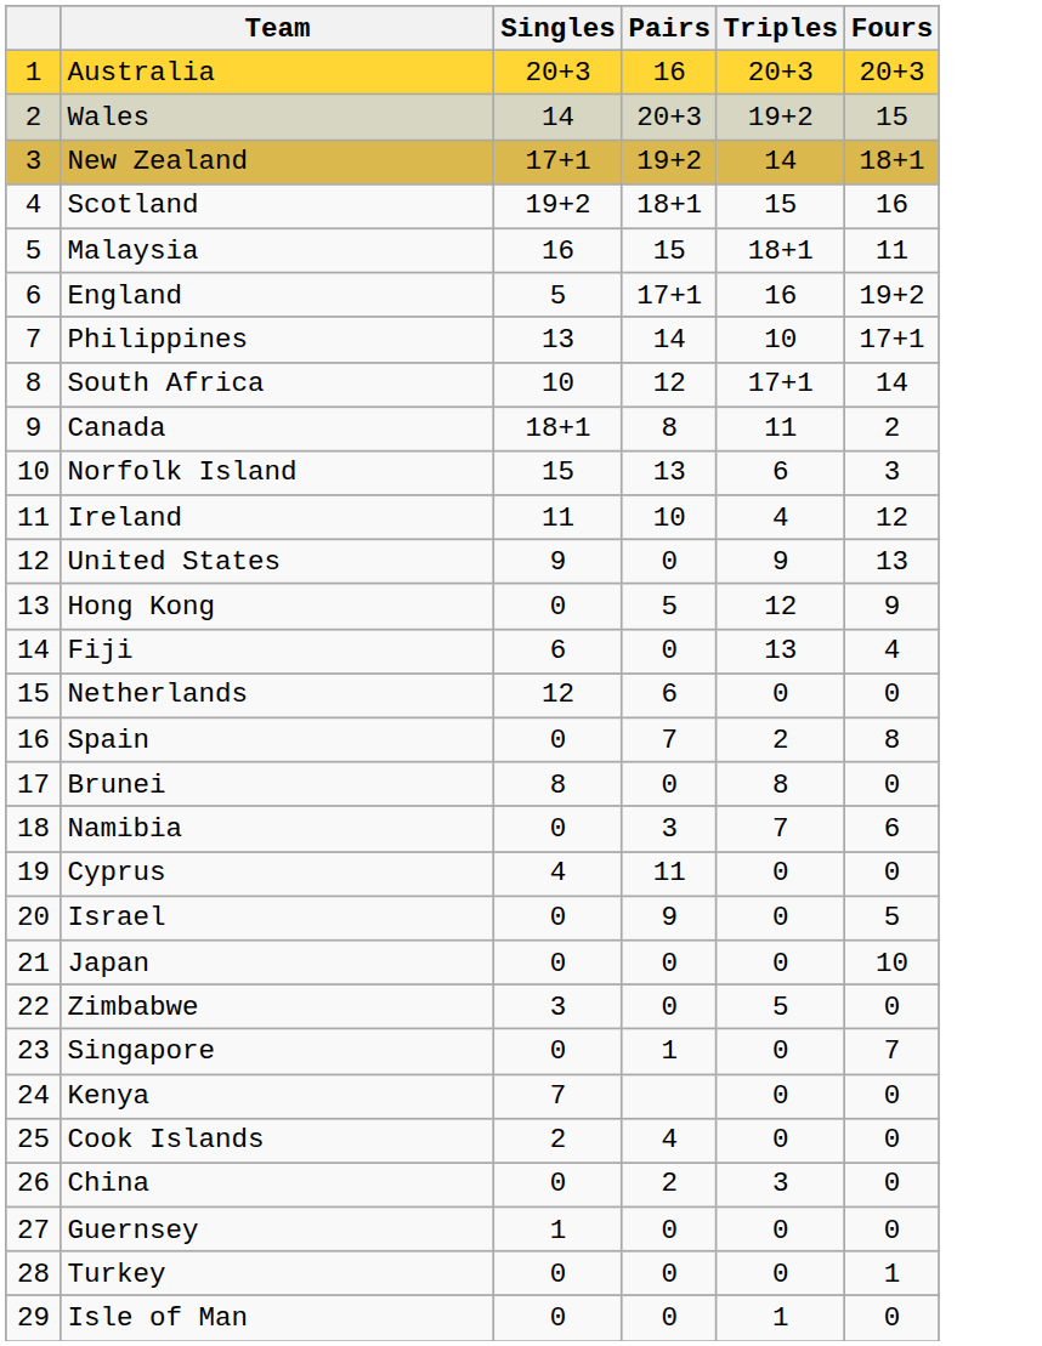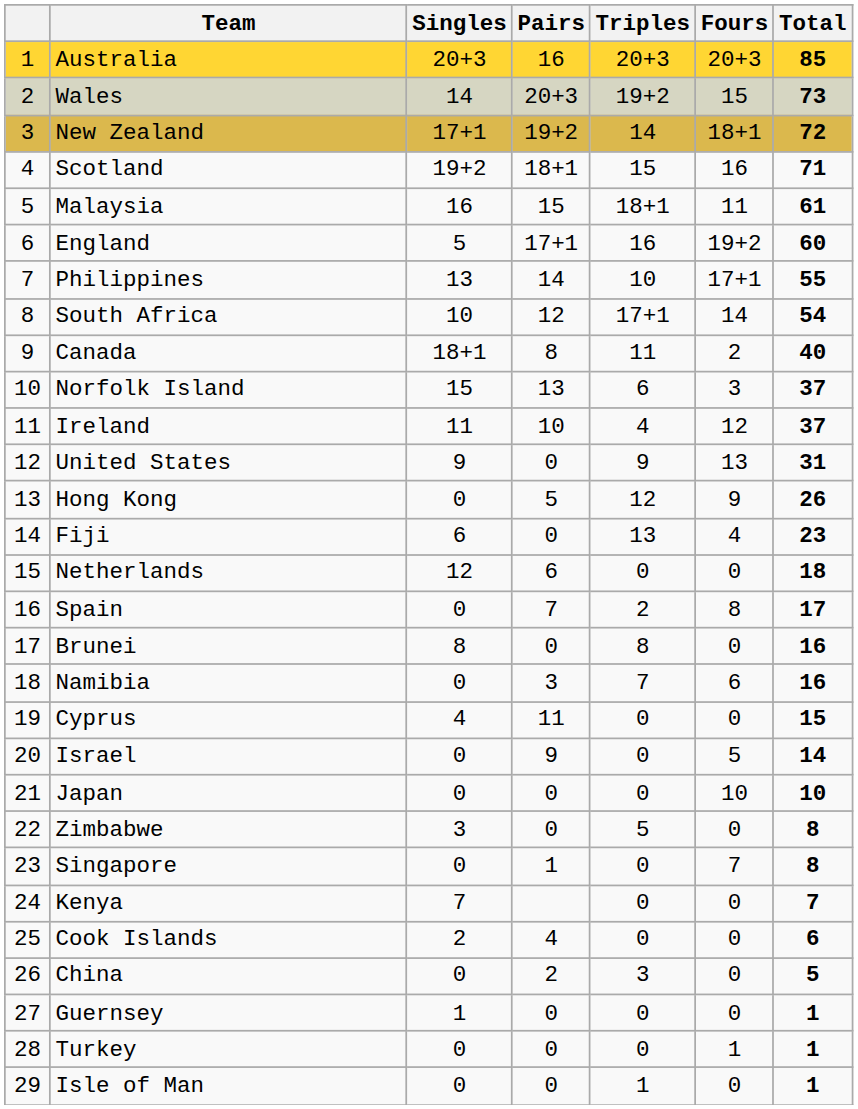+ column: Total | 85 | 73 | 72 | 71 | 61 | 60 | 55 | 54 | 40 | 37 | 37 | 31 | 26 | 23 | 18 | 17 | 16 | 16 | 15 | 14 | 10 | 8 | 8 | 7 | 6 | 5 | 1 | 1 | 1
